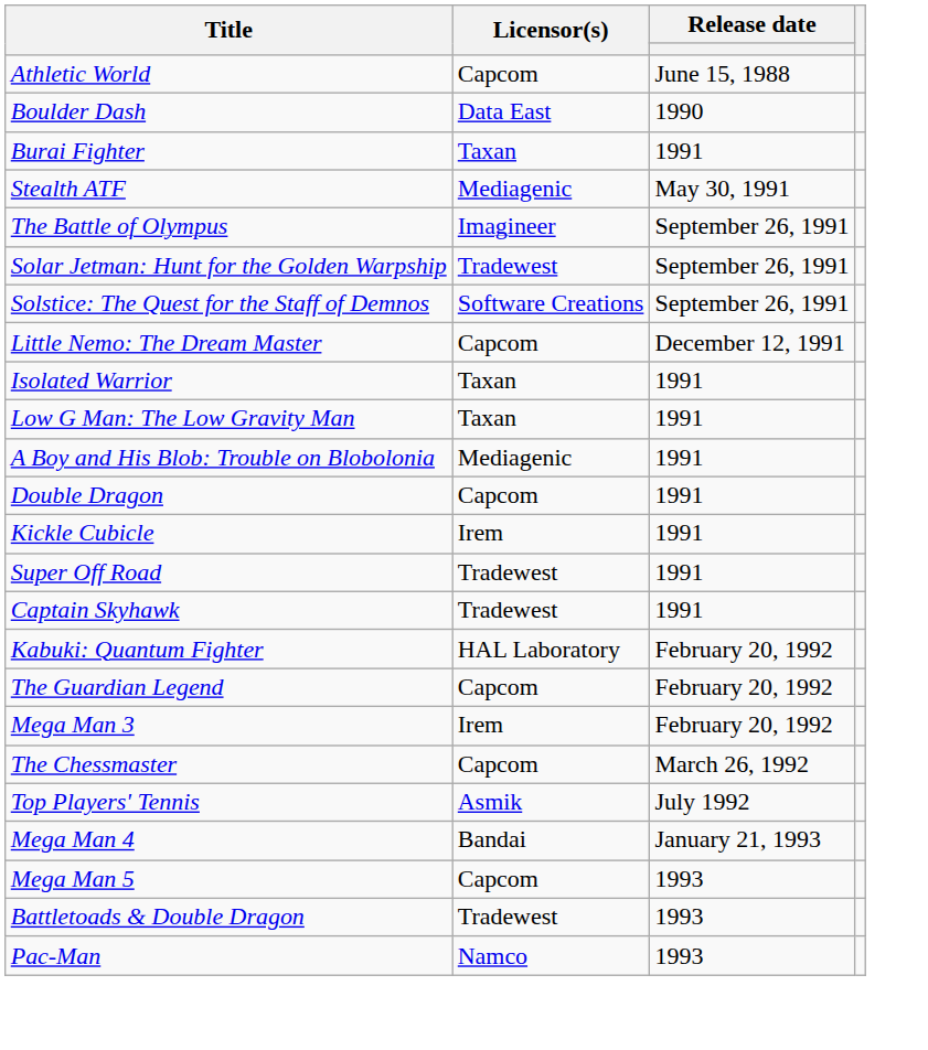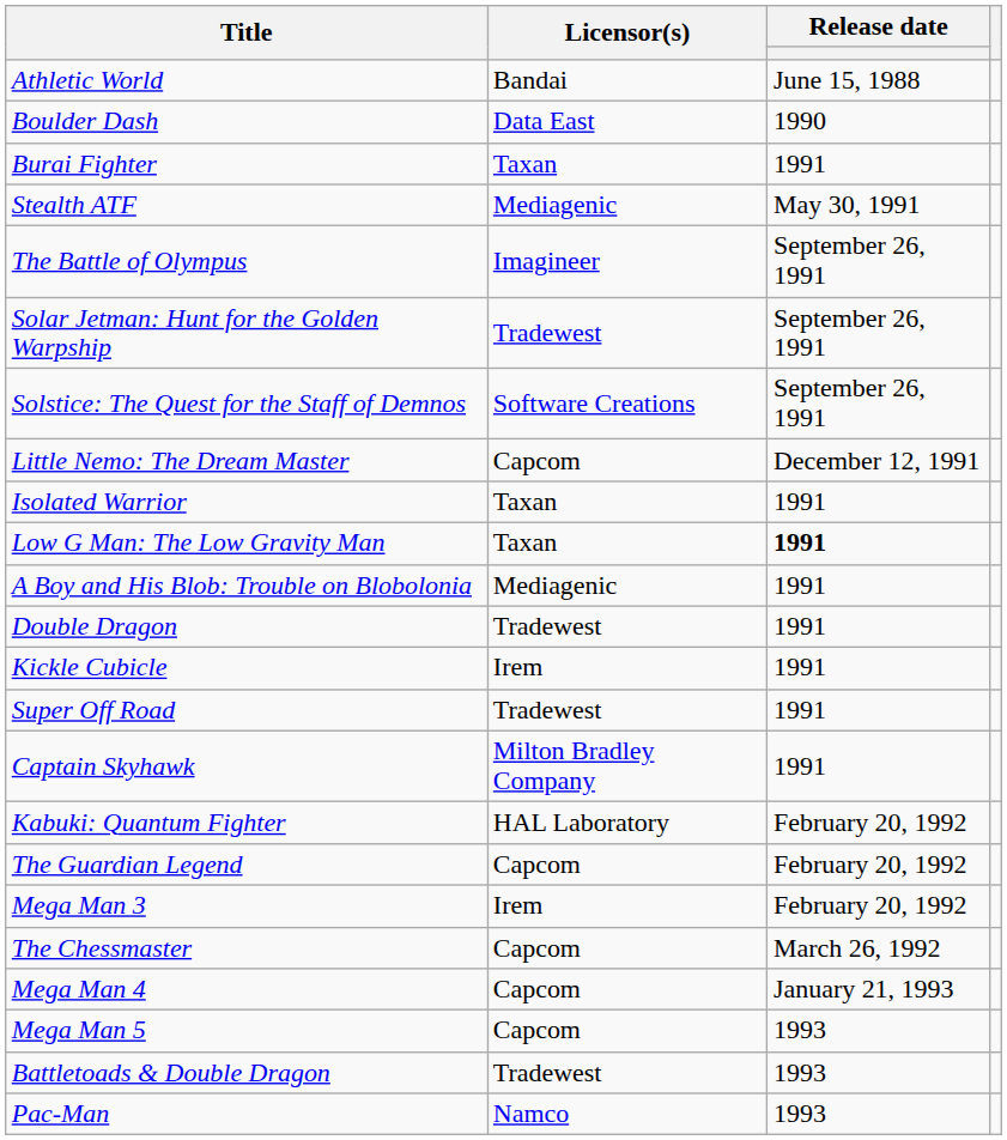Athletic World | Licensor(s): Capcom -> Bandai
Low G Man: The Low Gravity Man | Release date: normal -> bold
Double Dragon | Licensor(s): Capcom -> Tradewest
Captain Skyhawk | Licensor(s): Tradewest -> Milton Bradley Company
- row: Top Players' Tennis | Asmik | July 1992
Mega Man 4 | Licensor(s): Bandai -> Capcom
